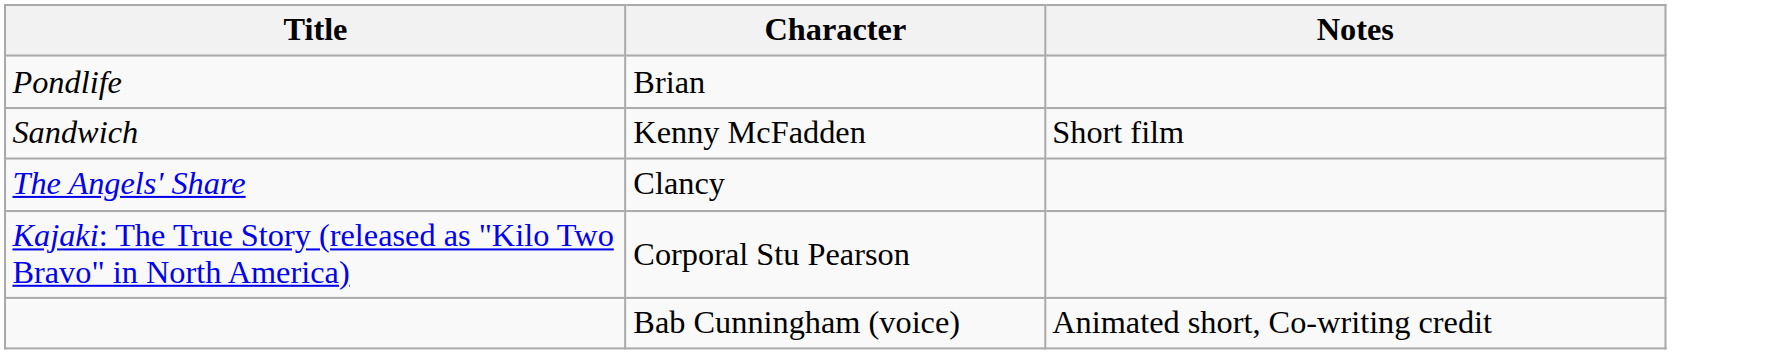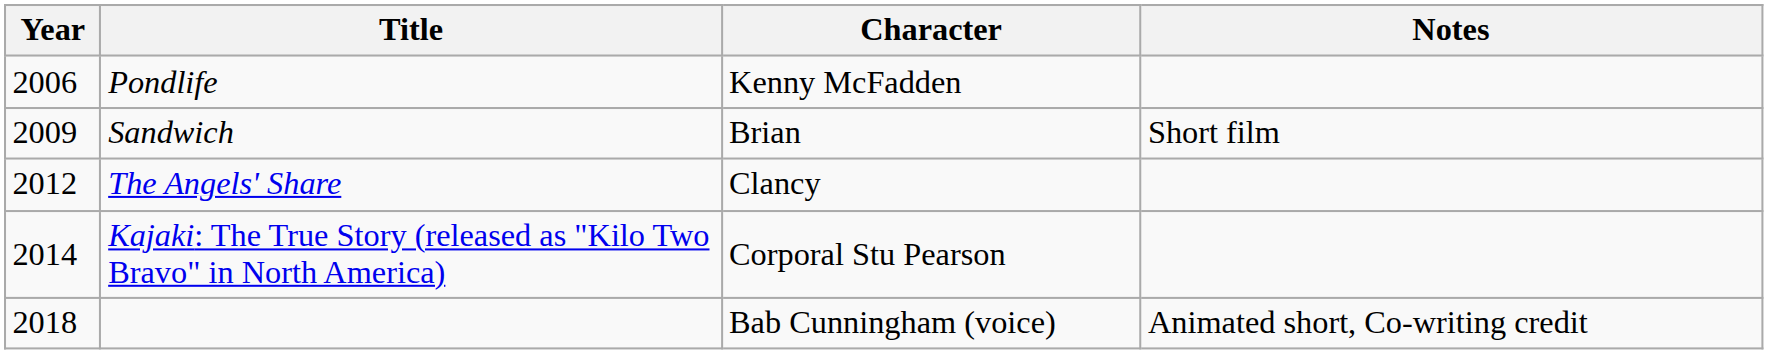+ column: Year | 2006 | 2009 | 2012 | 2014 | 2018
Pondlife | Character: Brian -> Kenny McFadden
Sandwich | Character: Kenny McFadden -> Brian
